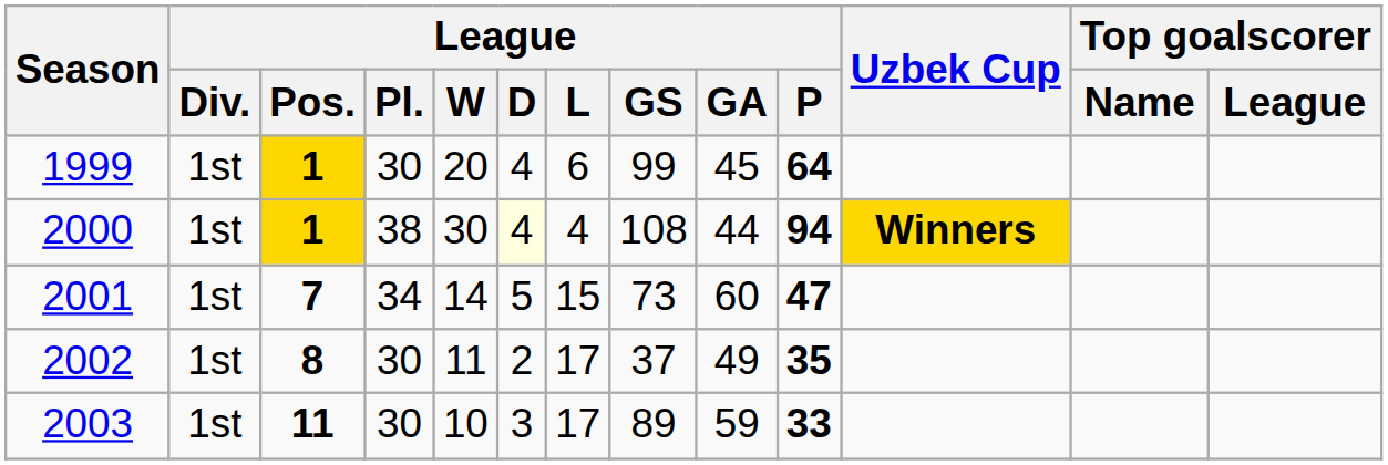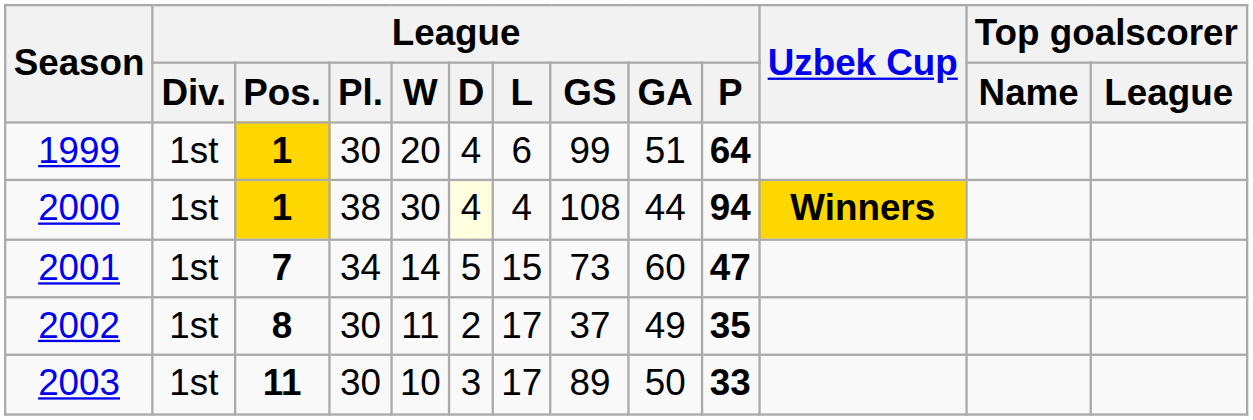1999 | League / GA: 45 -> 51
2003 | League / GA: 59 -> 50
